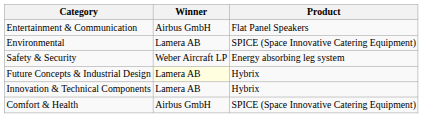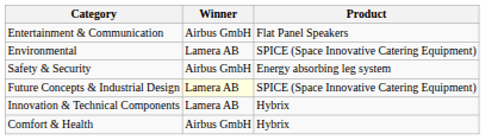Safety & Security | Winner: Weber Aircraft LP -> Airbus GmbH
Future Concepts & Industrial Design | Product: Hybrix -> SPICE (Space Innovative Catering Equipment)
Comfort & Health | Product: SPICE (Space Innovative Catering Equipment) -> Hybrix
